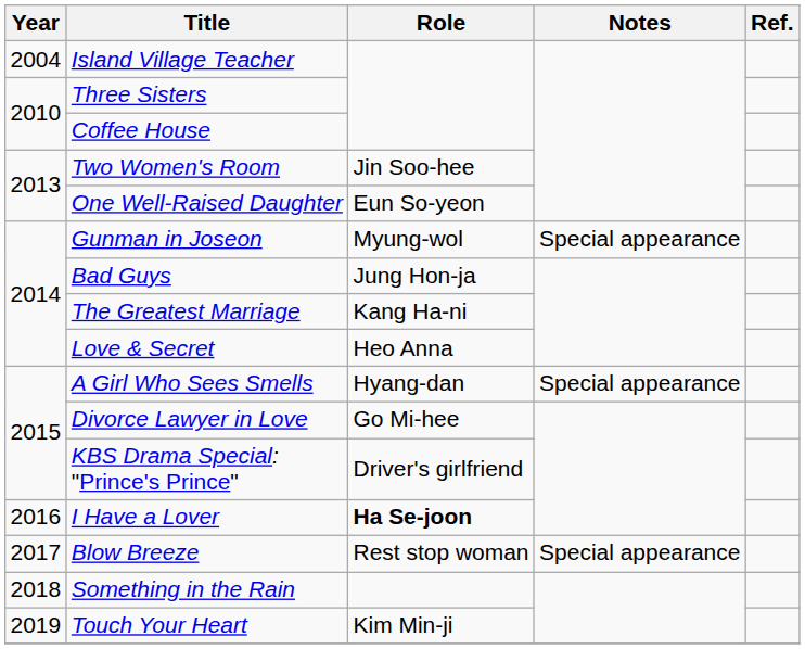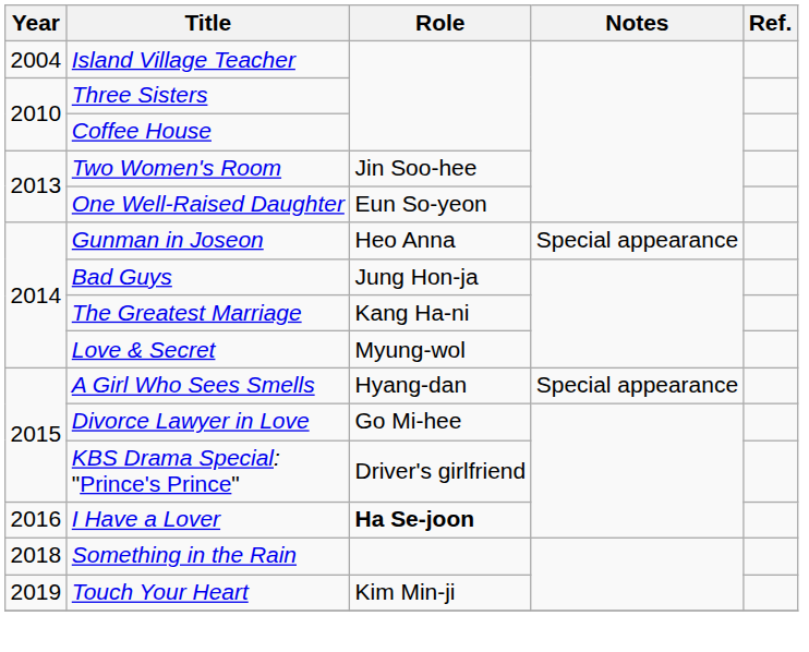Gunman in Joseon | Role: Myung-wol -> Heo Anna
Love & Secret | Role: Heo Anna -> Myung-wol
- row: 2017 | Blow Breeze | Rest stop woman | Special appearance
